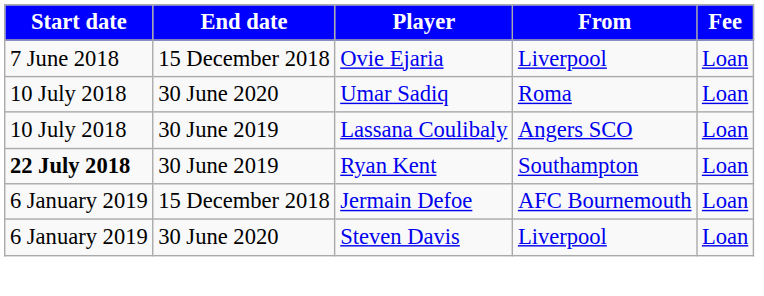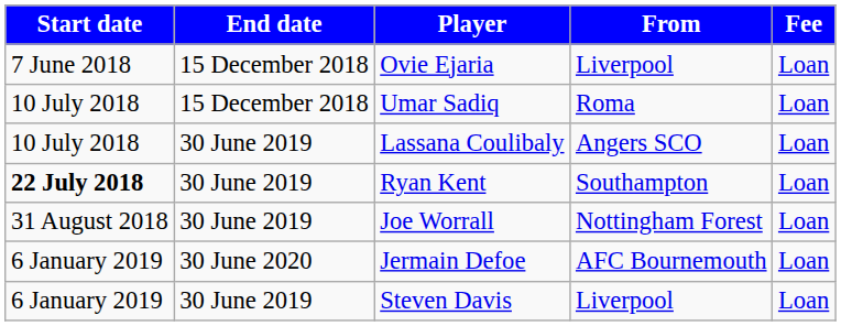Umar Sadiq | End date: 30 June 2020 -> 15 December 2018
+ row: 31 August 2018 | 30 June 2019 | Joe Worrall | Nottingham Forest | Loan
Jermain Defoe | End date: 15 December 2018 -> 30 June 2020
Steven Davis | End date: 30 June 2020 -> 30 June 2019
